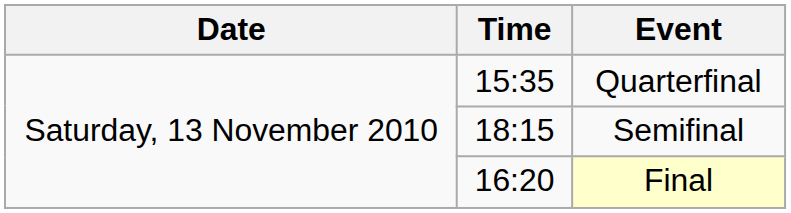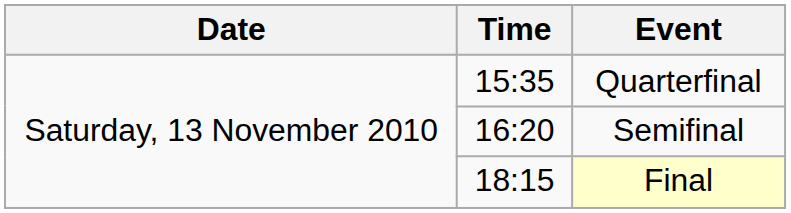Semifinal | Time: 18:15 -> 16:20
Final | Time: 16:20 -> 18:15
